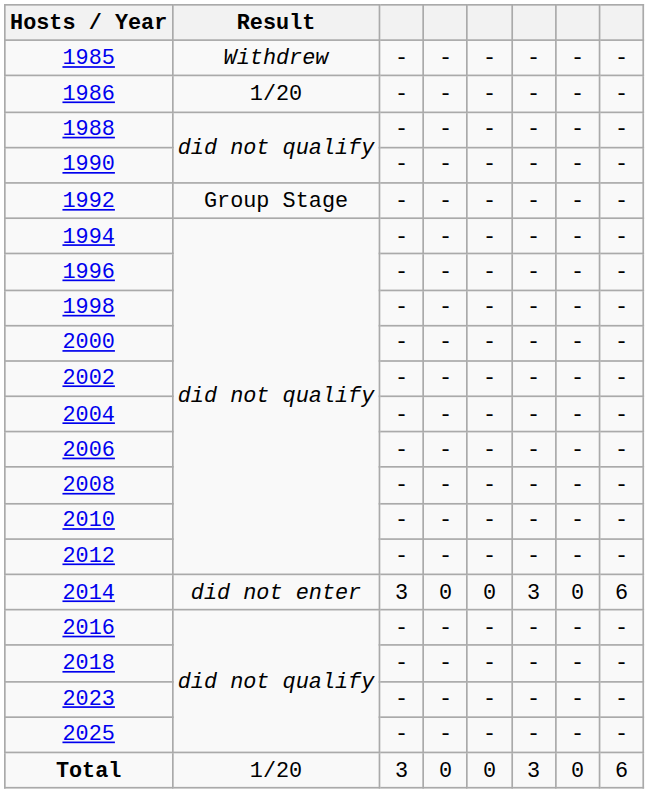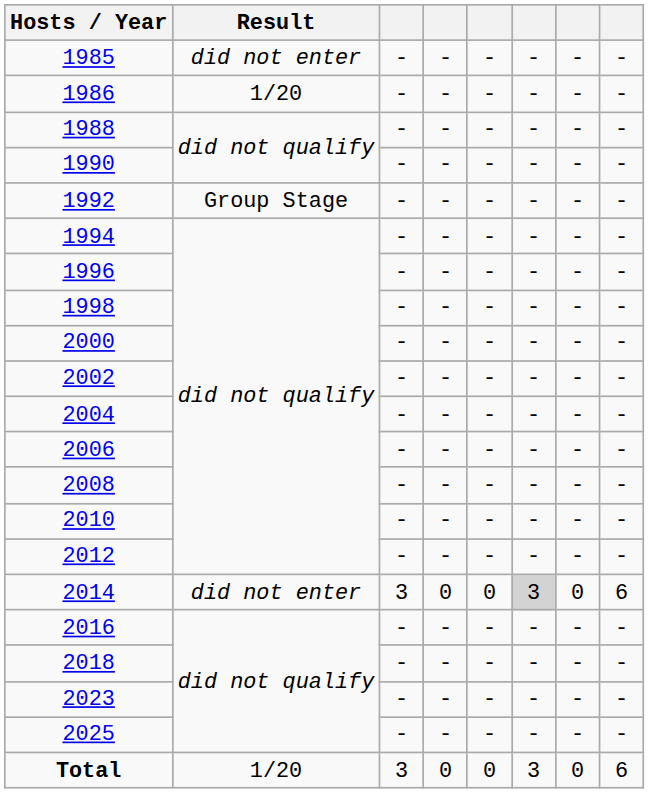1985 | Result: Withdrew -> did not enter
2014 | column 6: no background -> lightgrey background
